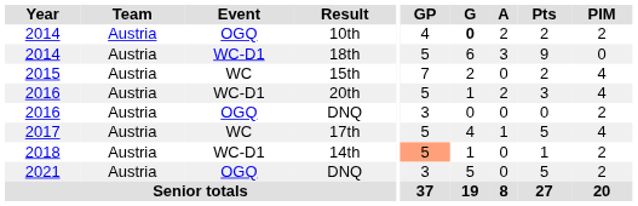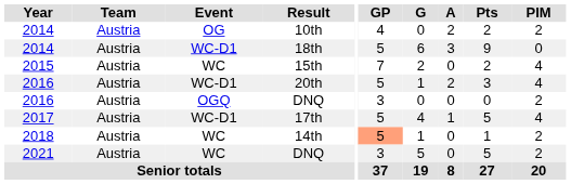10th | Event: OGQ -> OG
10th | G: bold -> normal
17th | Event: WC -> WC-D1
14th | Event: WC-D1 -> WC
2021 / DNQ | Event: OGQ -> WC
